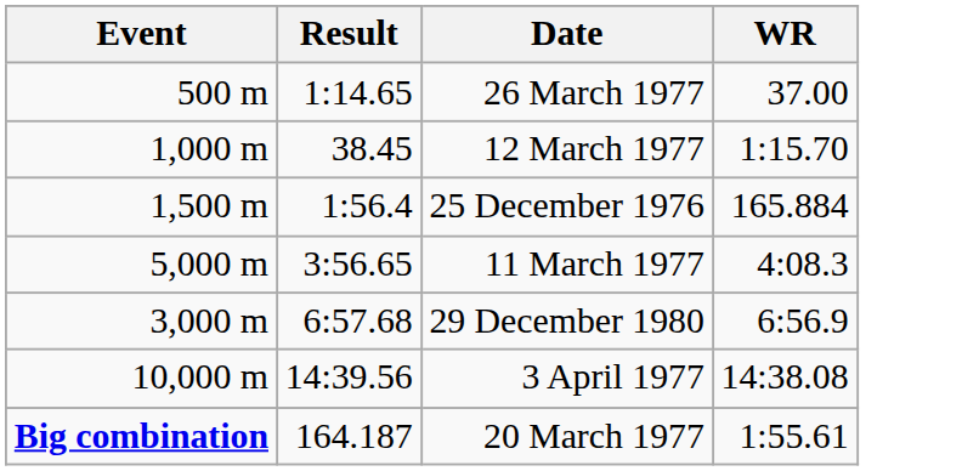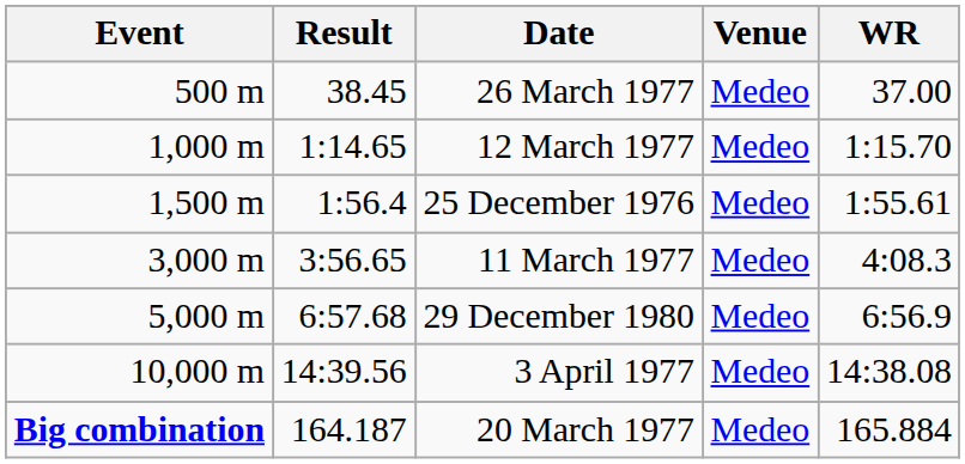+ column: Venue | Medeo | Medeo | Medeo | Medeo | Medeo | Medeo | Medeo
26 March 1977 | Result: 1:14.65 -> 38.45
12 March 1977 | Result: 38.45 -> 1:14.65
25 December 1976 | WR: 165.884 -> 1:55.61
11 March 1977 | Event: 5,000 m -> 3,000 m
29 December 1980 | Event: 3,000 m -> 5,000 m
20 March 1977 | WR: 1:55.61 -> 165.884
